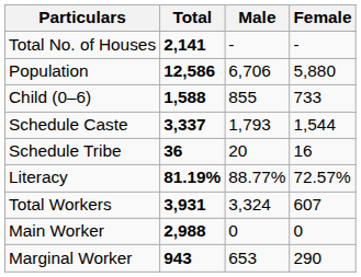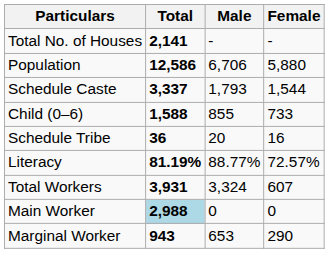rows swapped: Child (0–6) <-> Schedule Caste
Main Worker | Total: no background -> lightblue background
